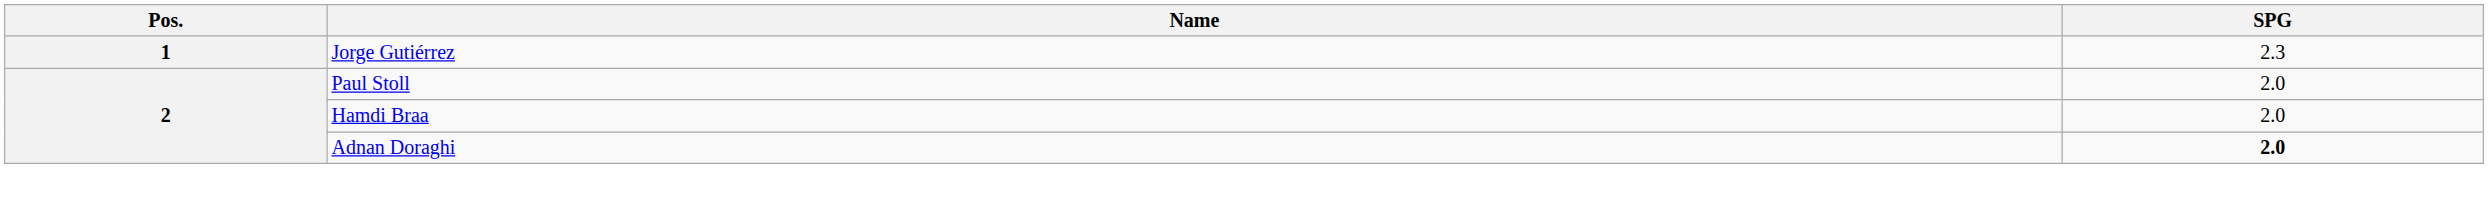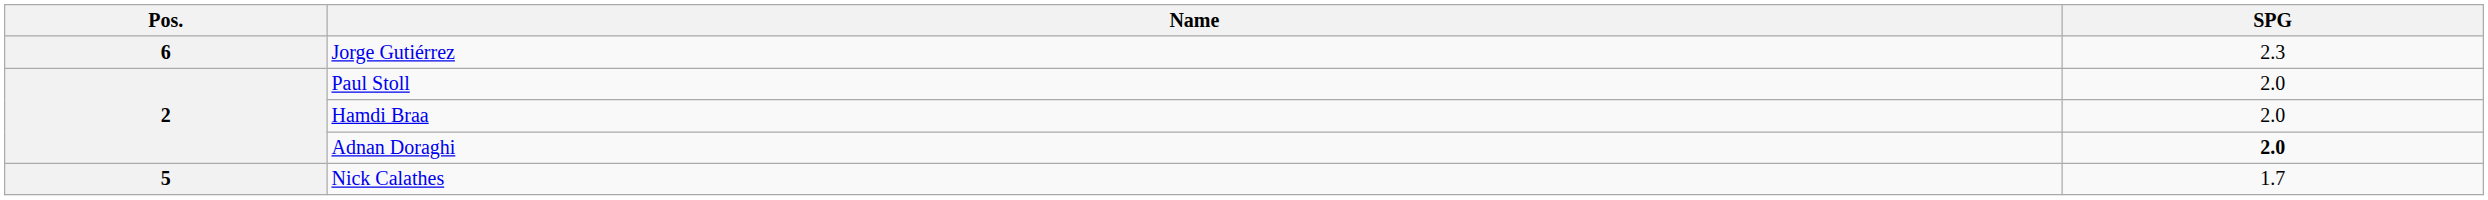Jorge Gutiérrez | Pos.: 1 -> 6
+ row: 5 | Nick Calathes | 1.7
